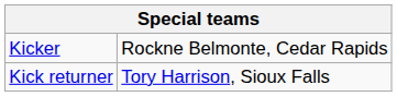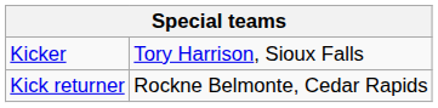Kicker | column 2: Rockne Belmonte, Cedar Rapids -> Tory Harrison, Sioux Falls
Kick returner | column 2: Tory Harrison, Sioux Falls -> Rockne Belmonte, Cedar Rapids
